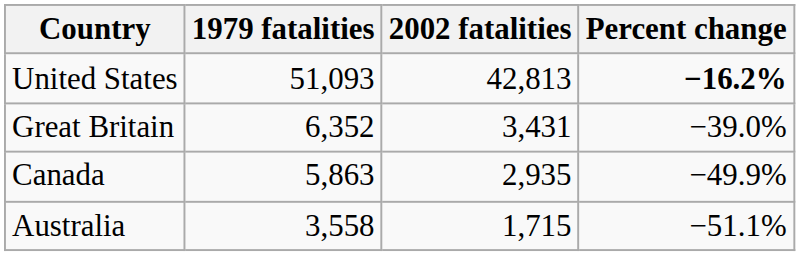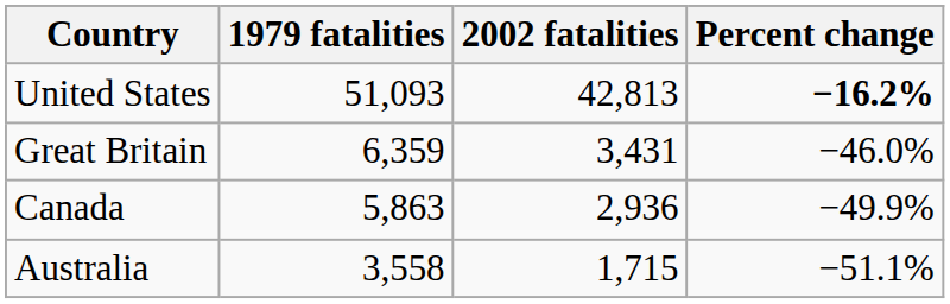Great Britain | 1979 fatalities: 6,352 -> 6,359
Great Britain | Percent change: −39.0% -> −46.0%
Canada | 2002 fatalities: 2,935 -> 2,936
